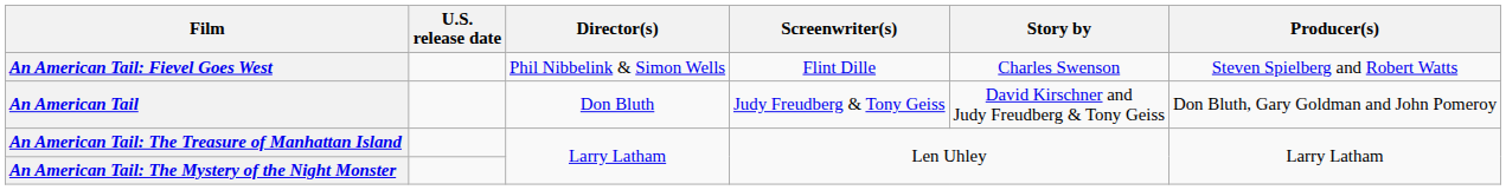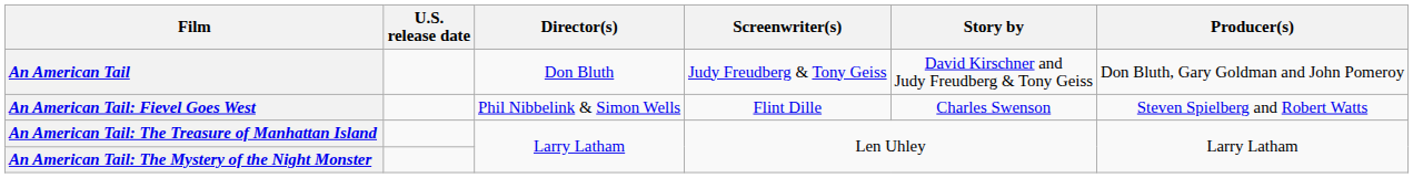rows swapped: An American Tail <-> An American Tail: Fievel Goes West
